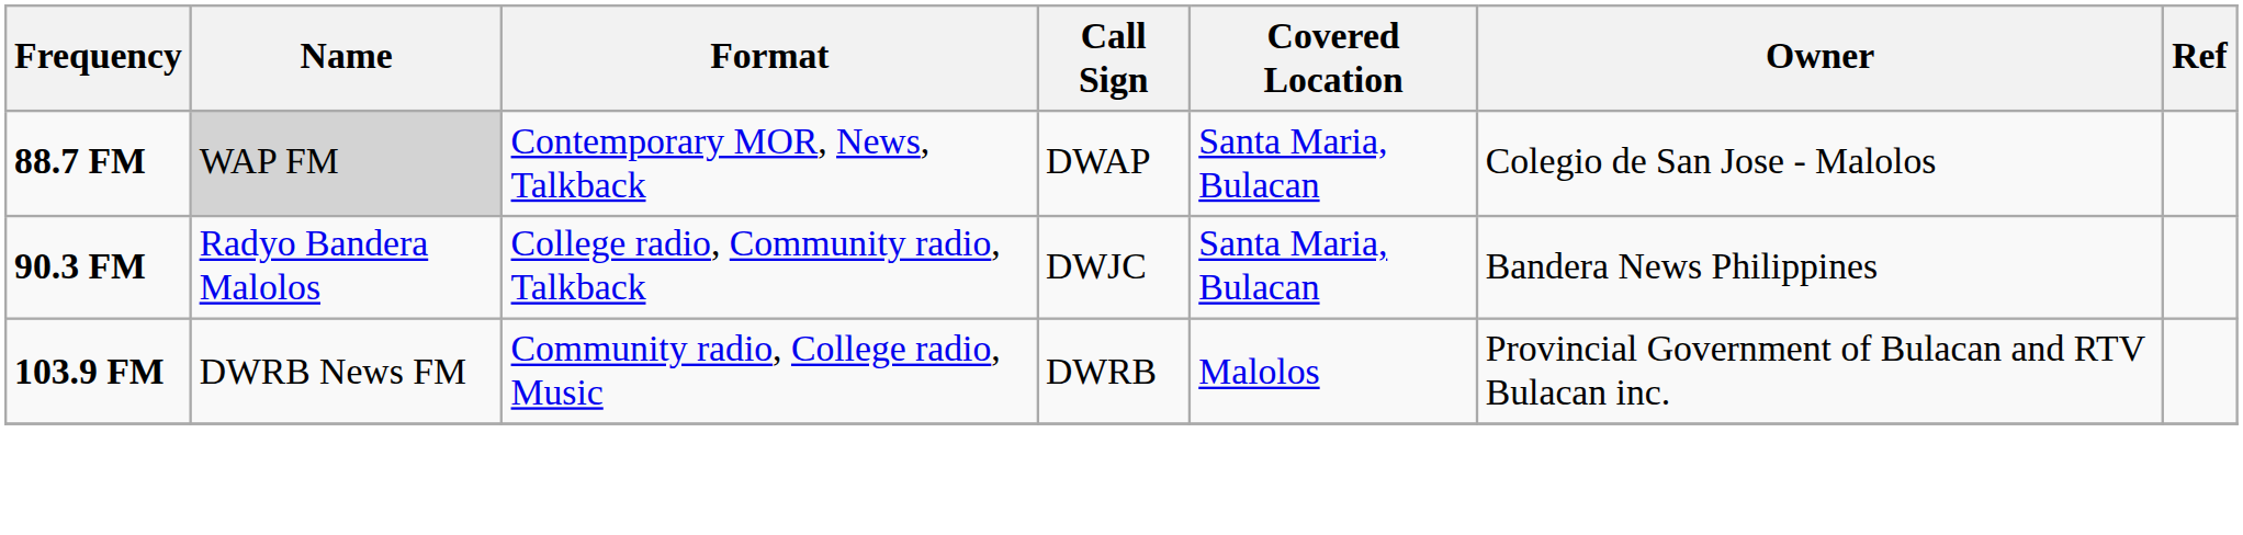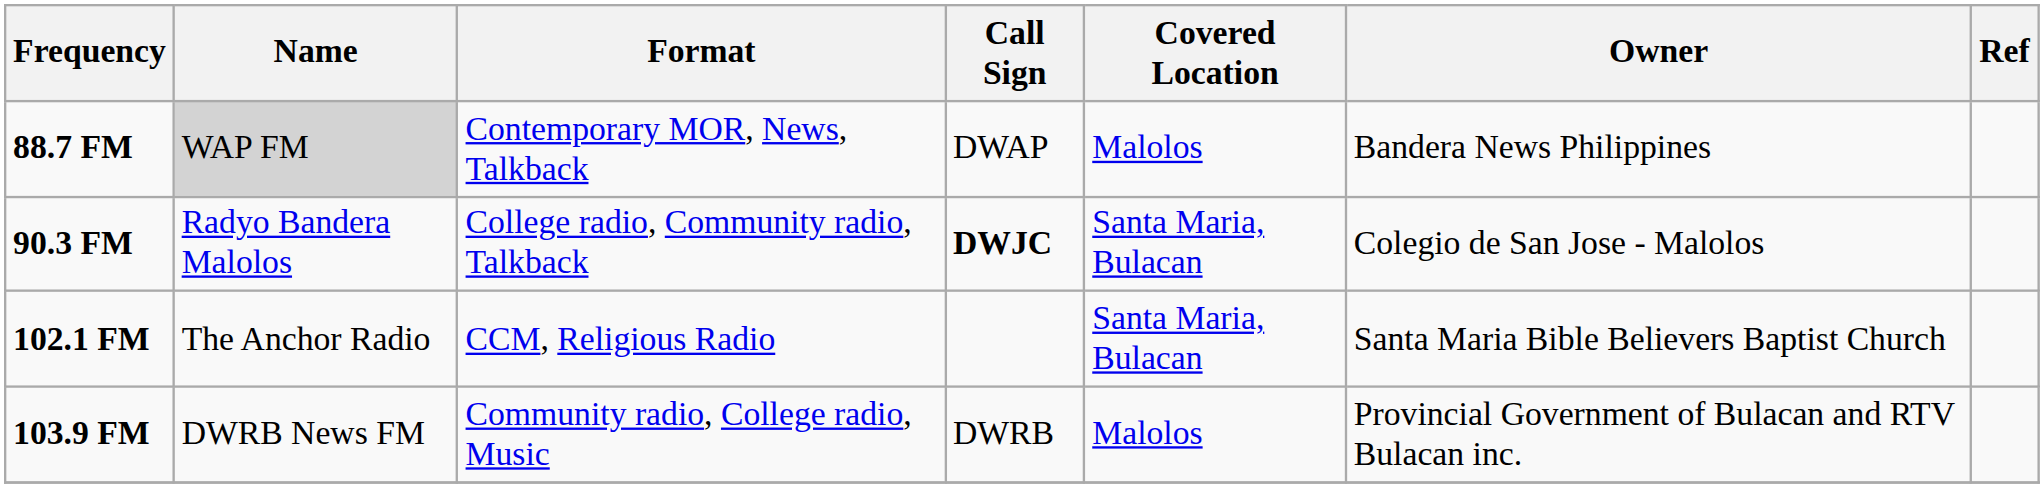88.7 FM | Covered Location: Santa Maria, Bulacan -> Malolos
88.7 FM | Owner: Colegio de San Jose - Malolos -> Bandera News Philippines
90.3 FM | Call Sign: normal -> bold
90.3 FM | Owner: Bandera News Philippines -> Colegio de San Jose - Malolos
+ row: 102.1 FM | The Anchor Radio | CCM, Religious Radio | Santa Maria, Bulacan | Santa Maria Bible Believers Baptist Church
